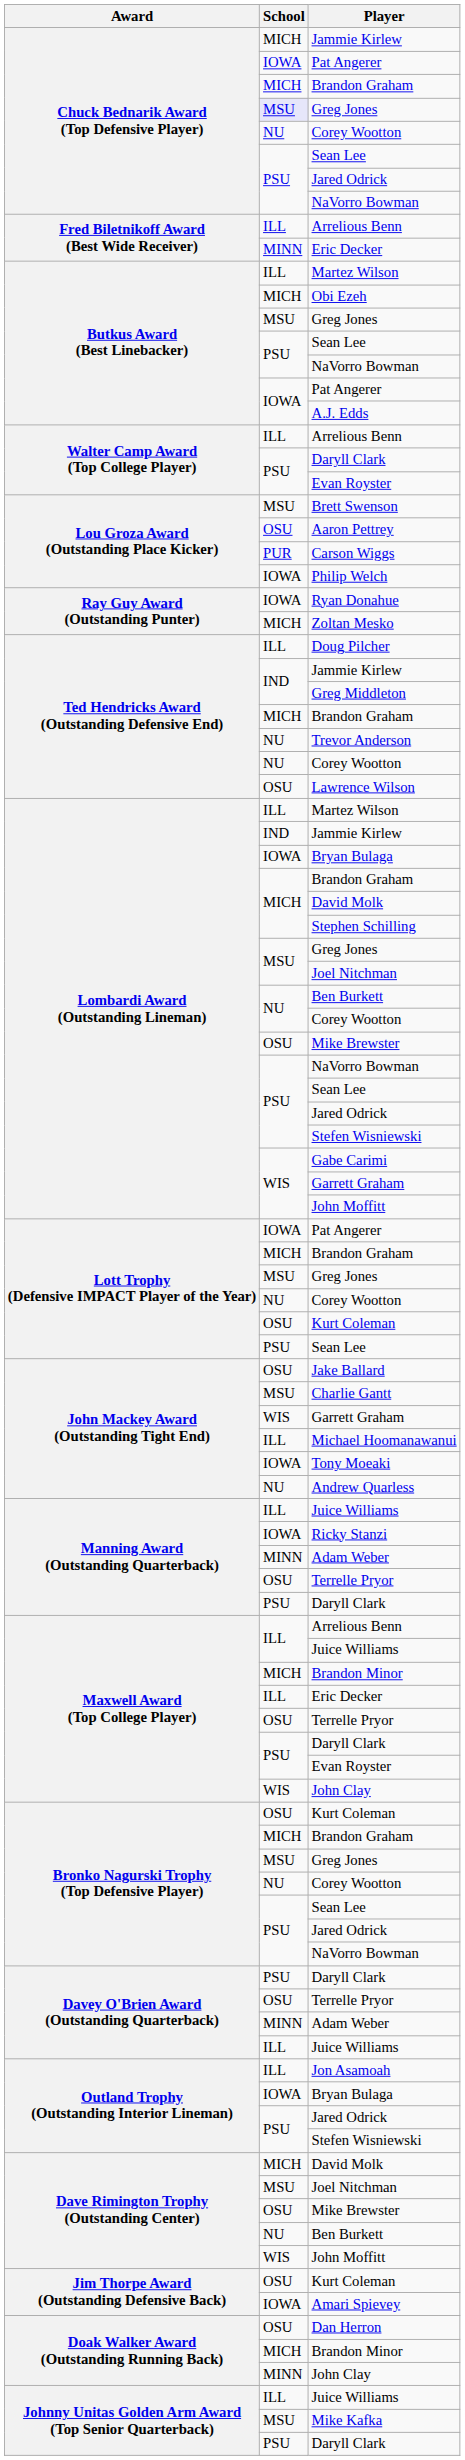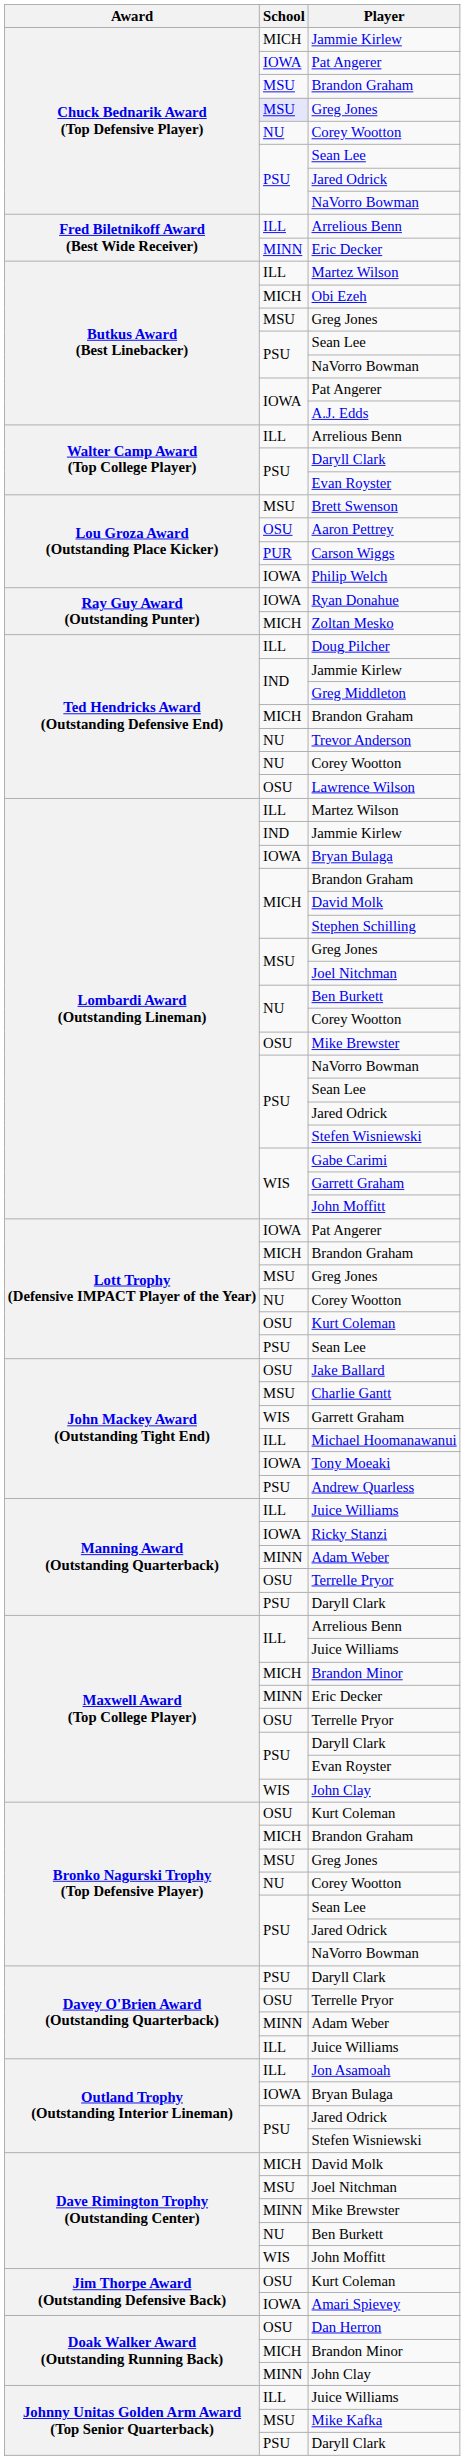Chuck Bednarik Award (Top Defensive Player) / Brandon Graham | School: MICH -> MSU
Andrew Quarless | School: NU -> PSU
Maxwell Award (Top College Player) / Eric Decker | School: ILL -> MINN
Dave Rimington Trophy (Outstanding Center) / Mike Brewster | School: OSU -> MINN
